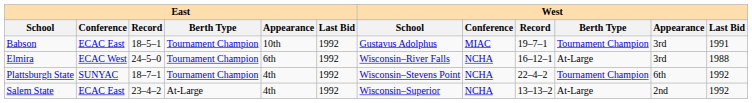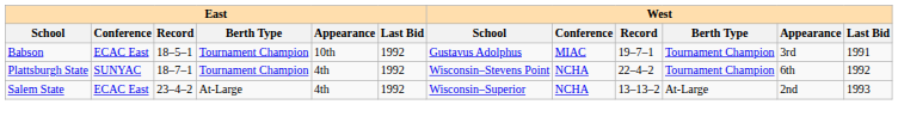- row: Elmira | ECAC West | 24–5–0 | Tournament Champion | 6th | 1992 | Wisconsin–River Falls | NCHA | 16–12–1 | At-Large | 3rd | 1988
Salem State | West / Last Bid: 1992 -> 1993
